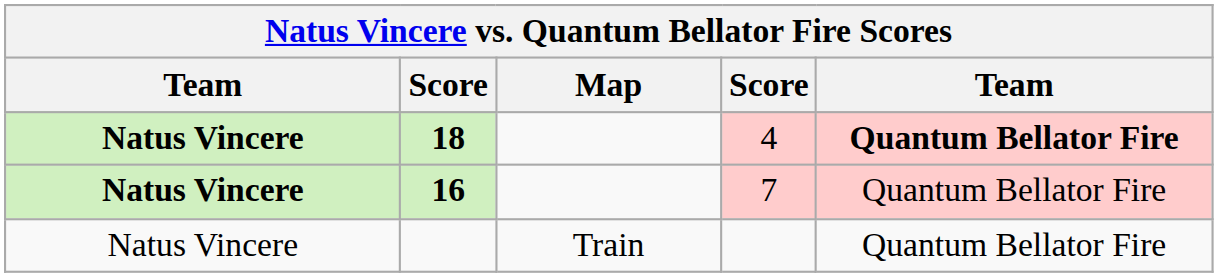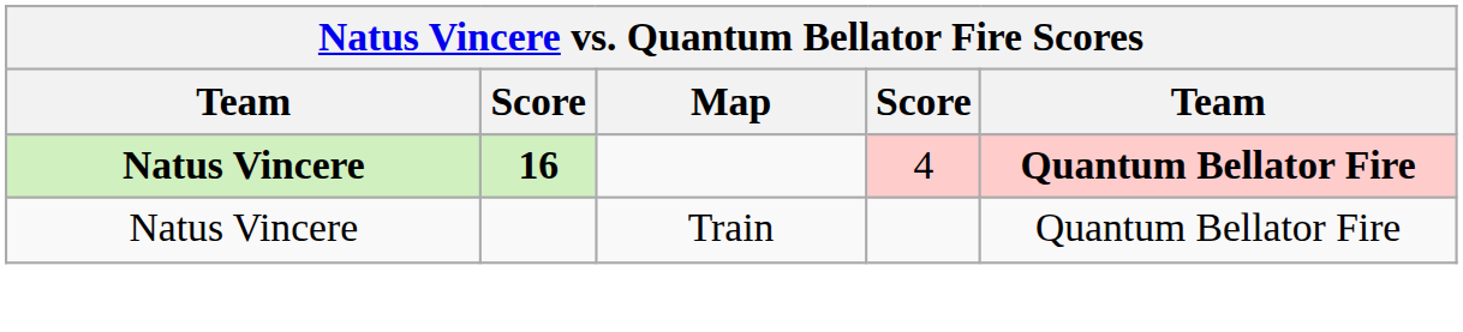4 | column 2: 18 -> 16
- row: Natus Vincere | 16 | 7 | Quantum Bellator Fire
